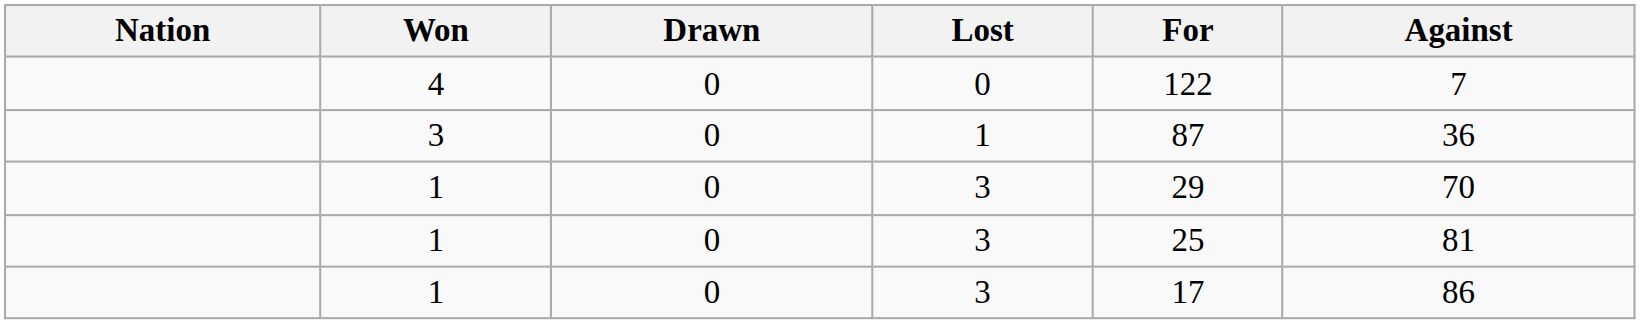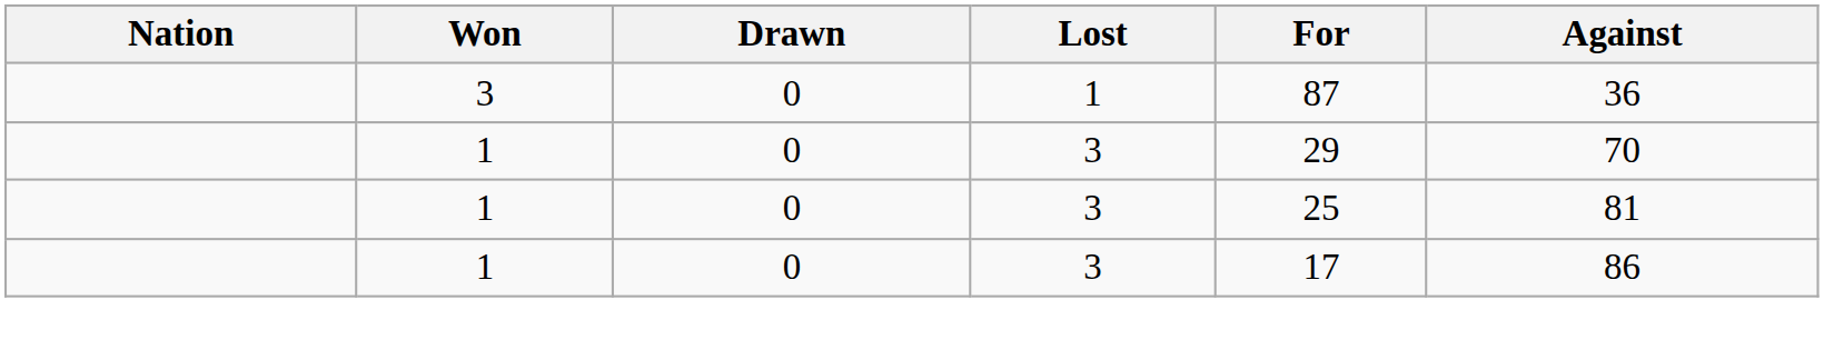- row: 4 | 0 | 0 | 122 | 7
